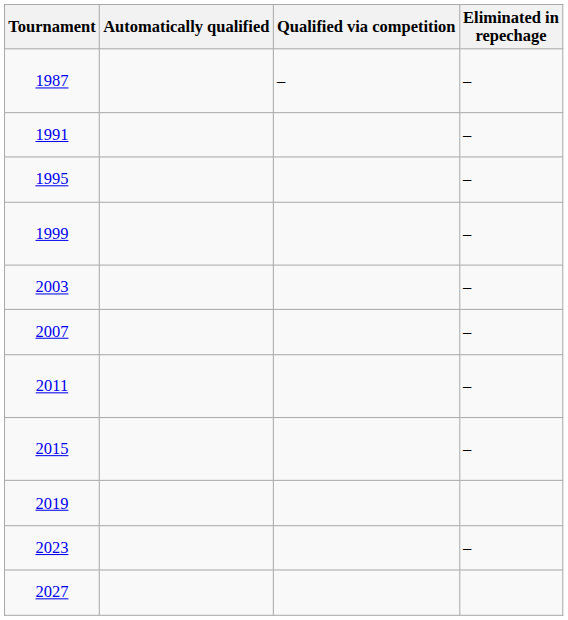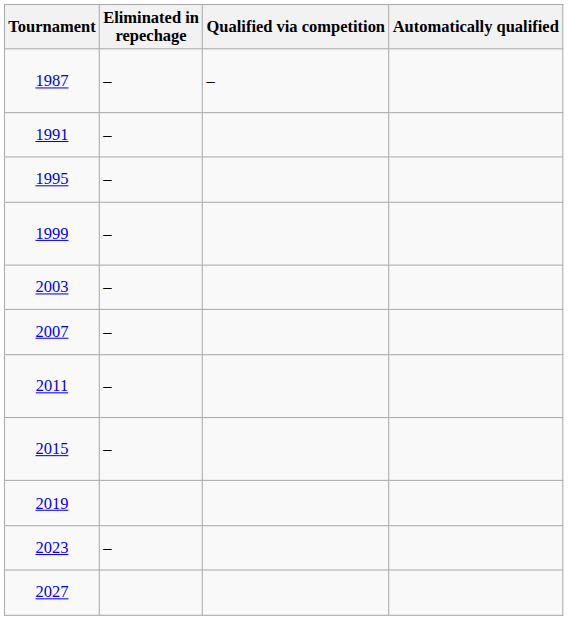columns swapped: Automatically qualified <-> Eliminated in repechage
